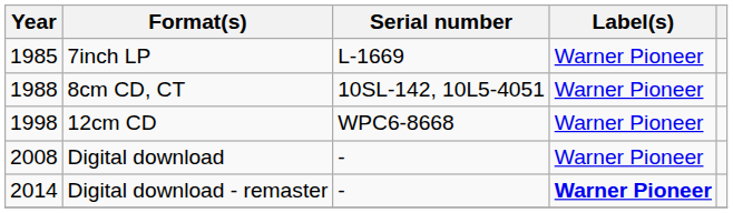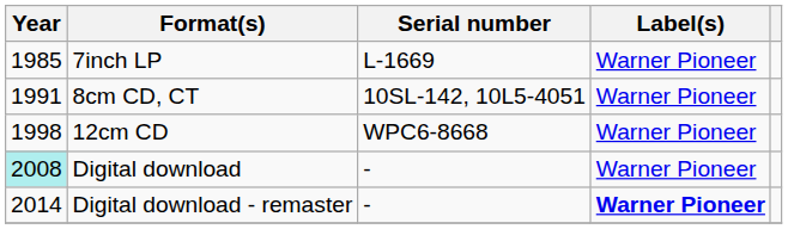8cm CD, CT | Year: 1988 -> 1991
Digital download | Year: no background -> paleturquoise background
